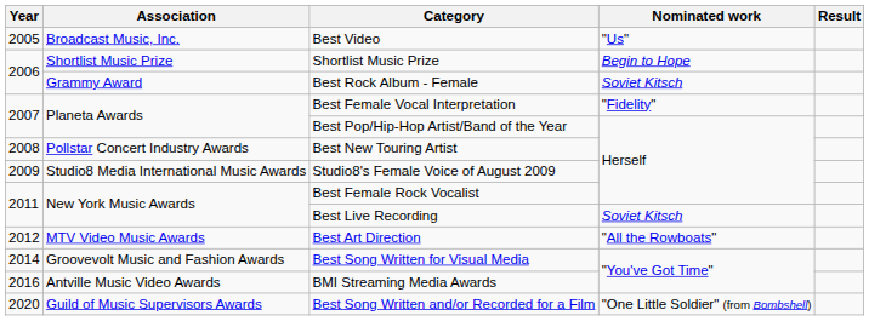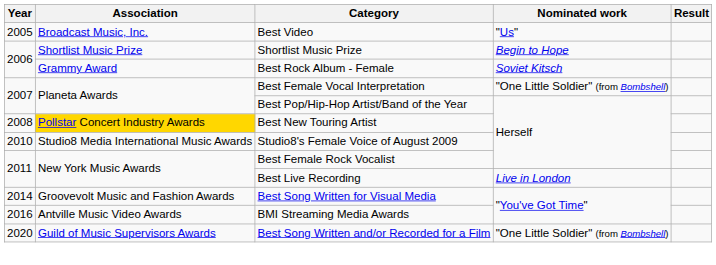Best Female Vocal Interpretation | Nominated work: "Fidelity" -> "One Little Soldier" (from Bombshell)
Best New Touring Artist | Association: no background -> gold background
Studio8's Female Voice of August 2009 | Year: 2009 -> 2010
Best Live Recording | Nominated work: Soviet Kitsch -> Live in London
- row: 2012 | MTV Video Music Awards | Best Art Direction | "All the Rowboats"
